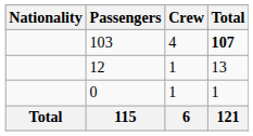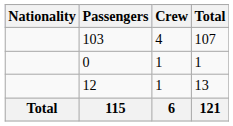103 | Total: bold -> normal
rows swapped: 0 <-> 12
